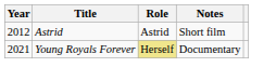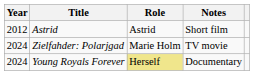+ row: 2024 | Zielfahder: Polarjgad | Marie Holm | TV movie
Young Royals Forever | Year: 2021 -> 2024
